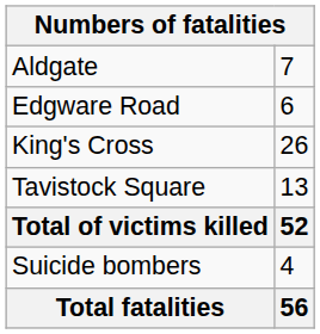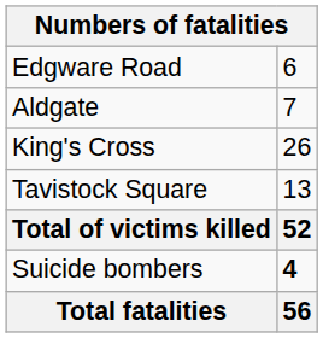rows swapped: Aldgate <-> Edgware Road
Suicide bombers | column 2: normal -> bold
